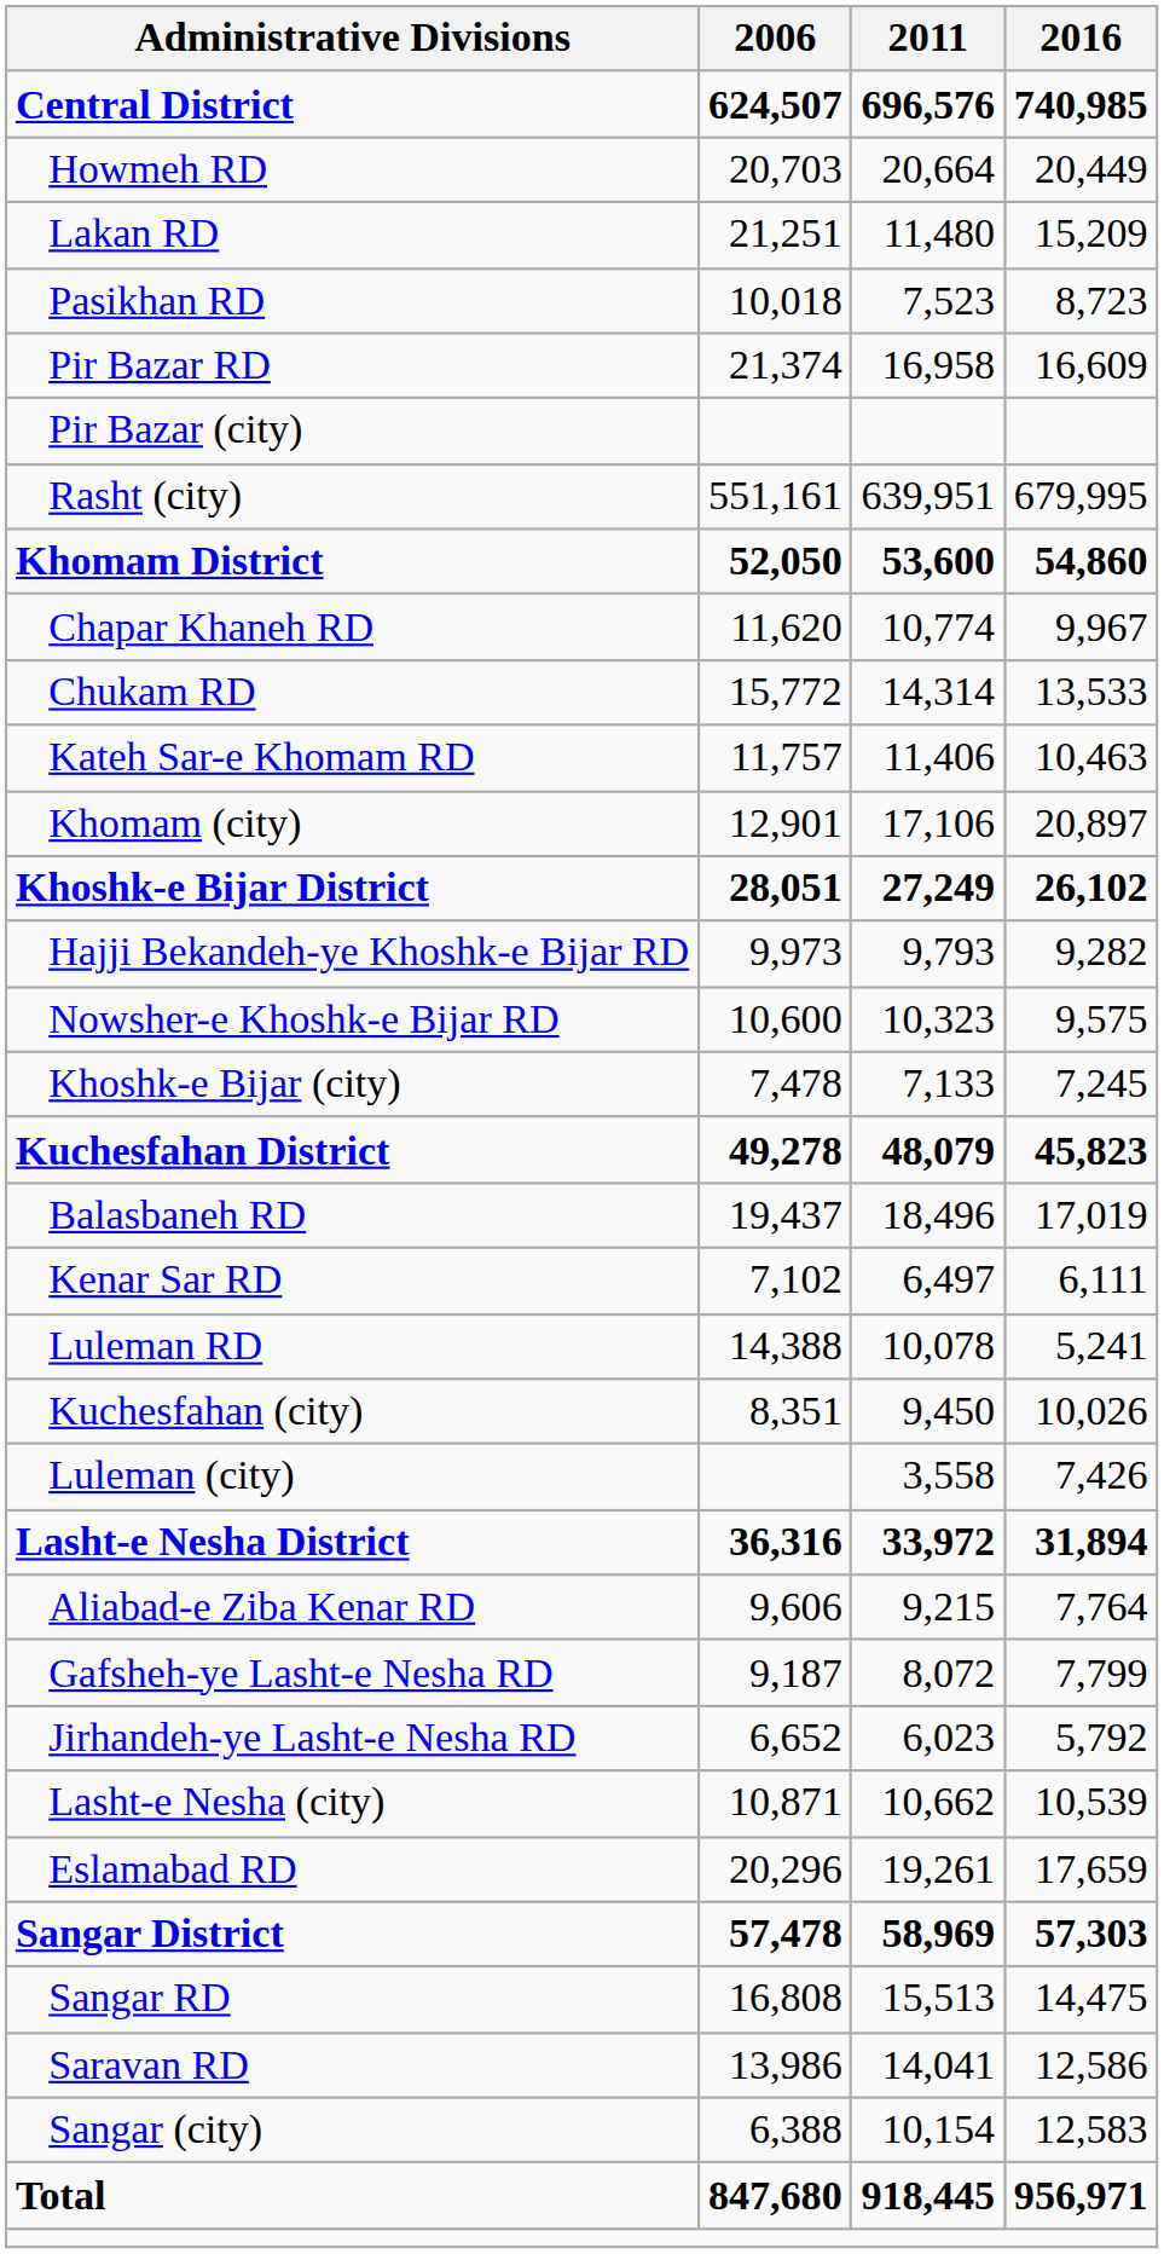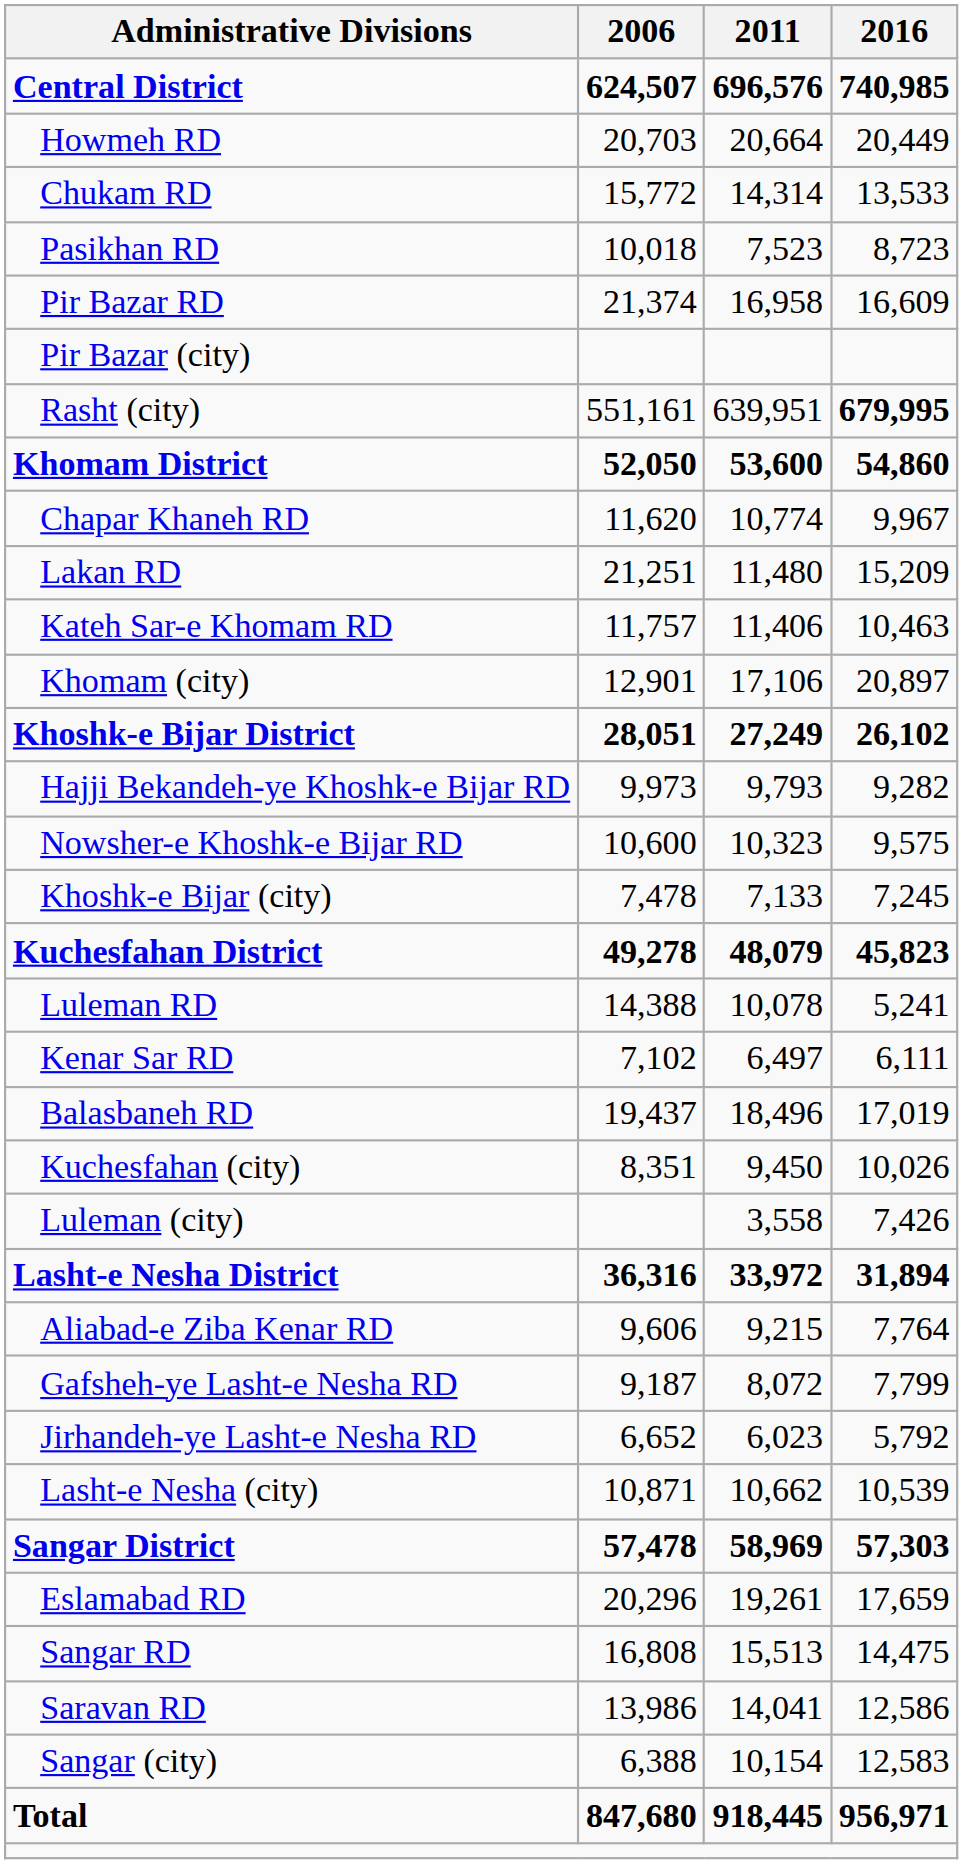rows swapped: Lakan RD <-> Chukam RD
Rasht (city) | 2016: normal -> bold
rows swapped: Balasbaneh RD <-> Luleman RD
rows swapped: Sangar District <-> Eslamabad RD
